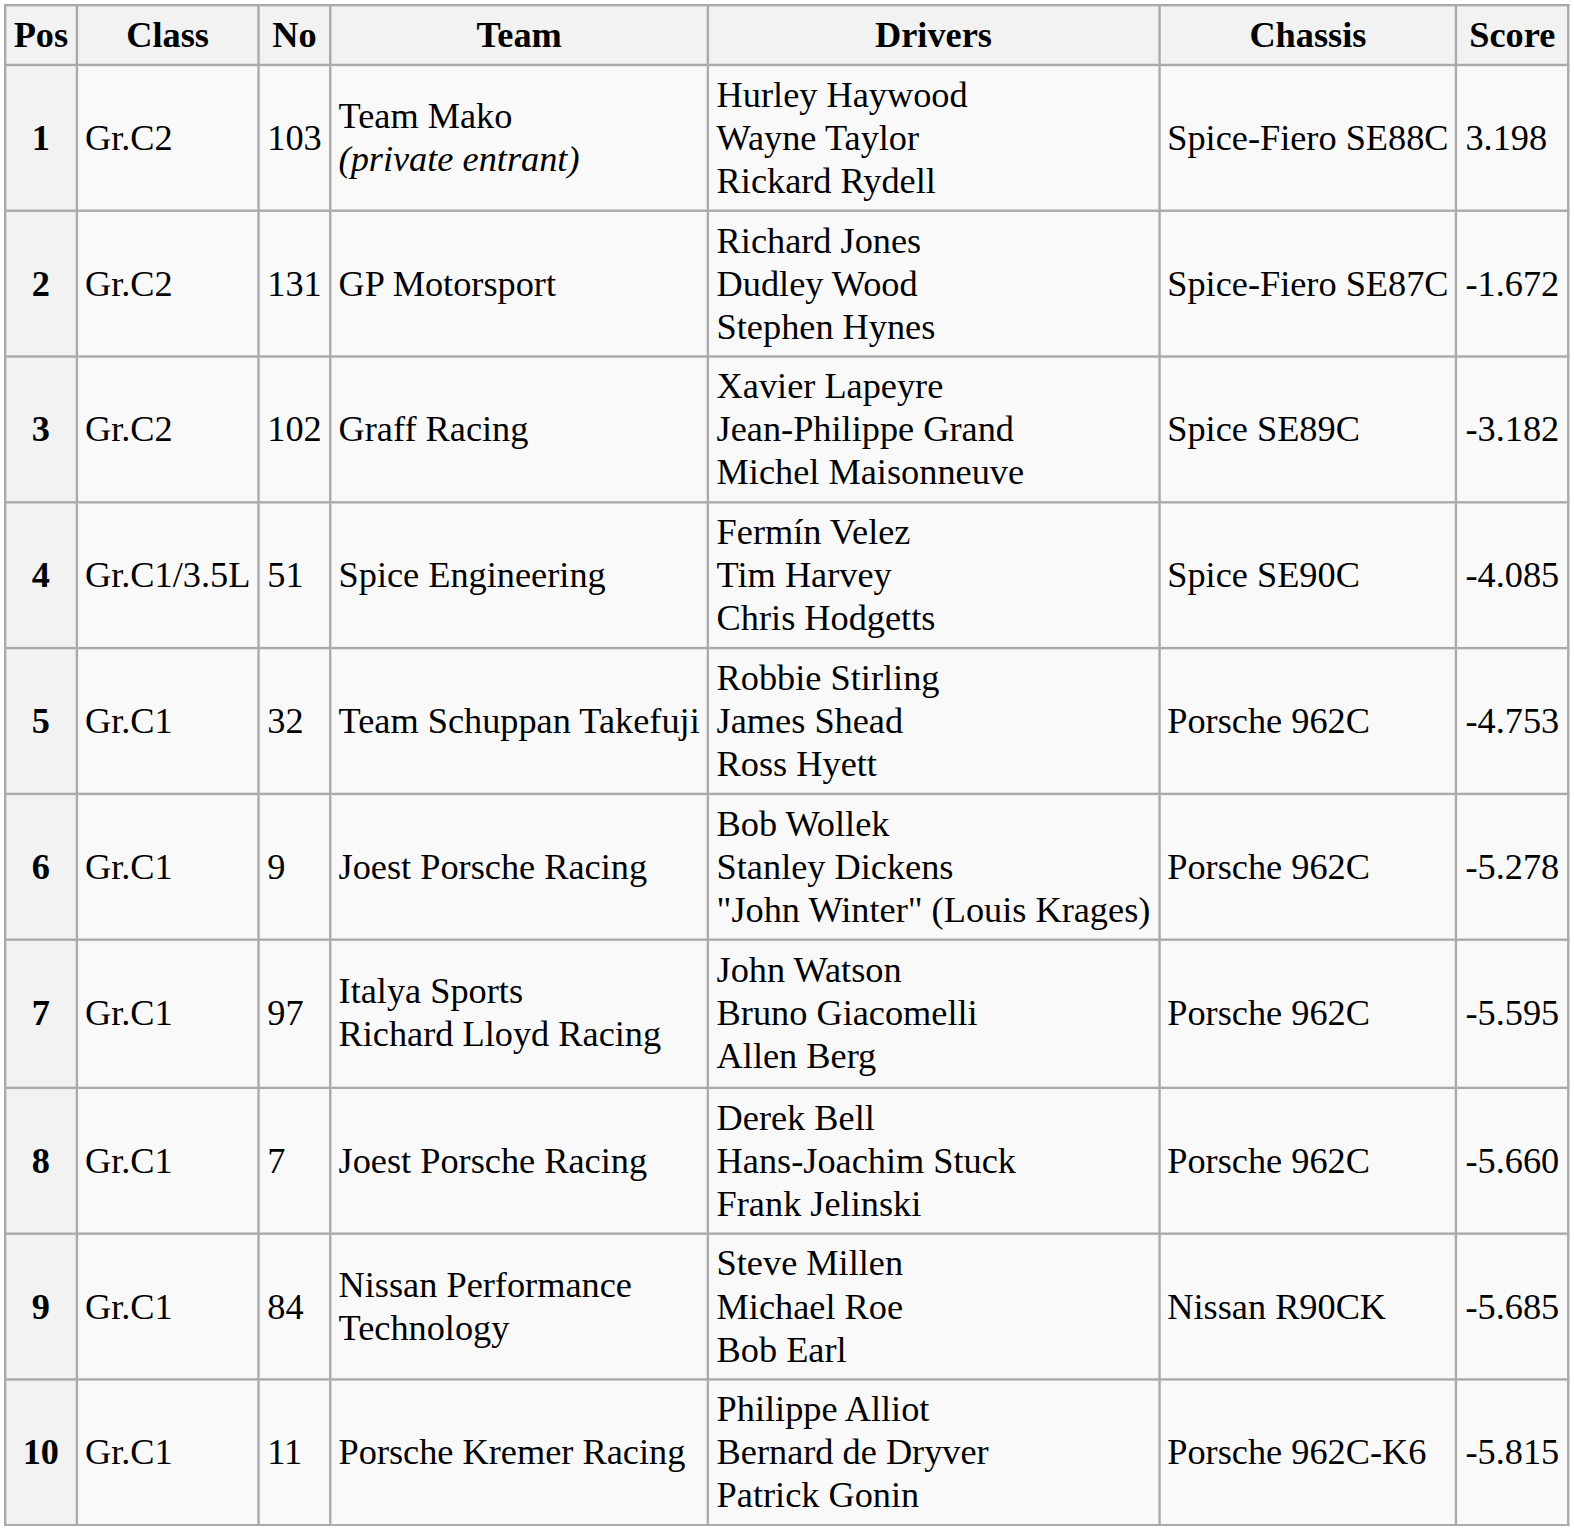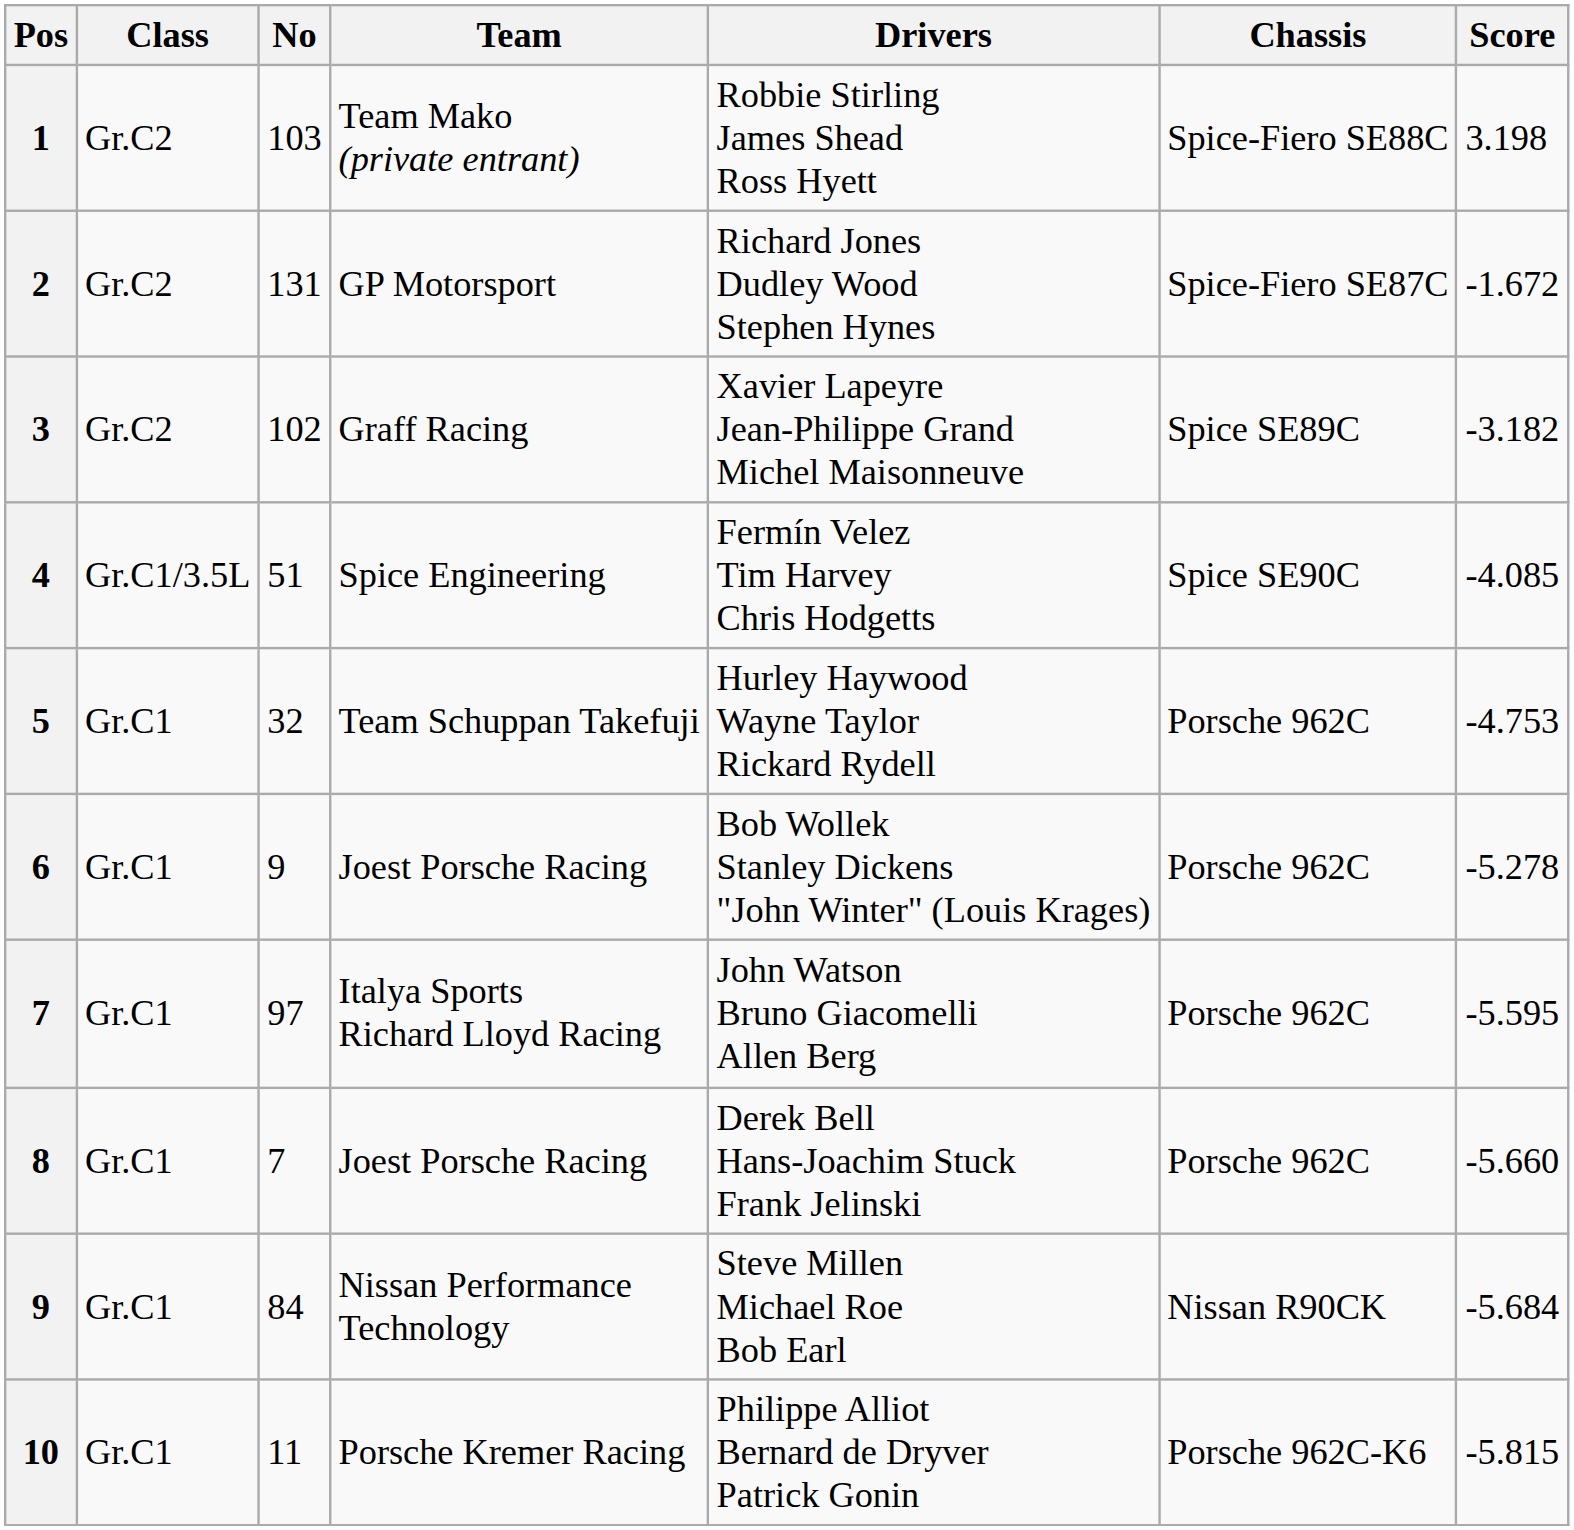Team Mako (private entrant) | Drivers: Hurley Haywood Wayne Taylor Rickard Rydell -> Robbie Stirling James Shead Ross Hyett
Team Schuppan Takefuji | Drivers: Robbie Stirling James Shead Ross Hyett -> Hurley Haywood Wayne Taylor Rickard Rydell
Nissan Performance Technology | Score: -5.685 -> -5.684
